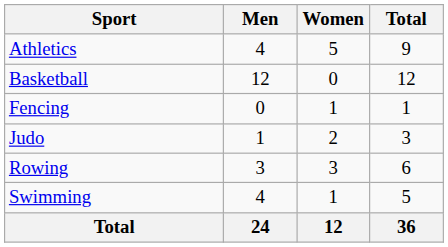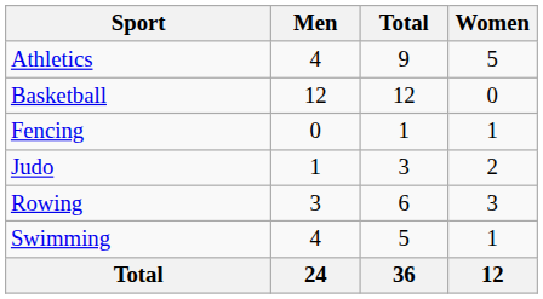columns swapped: Women <-> Total
